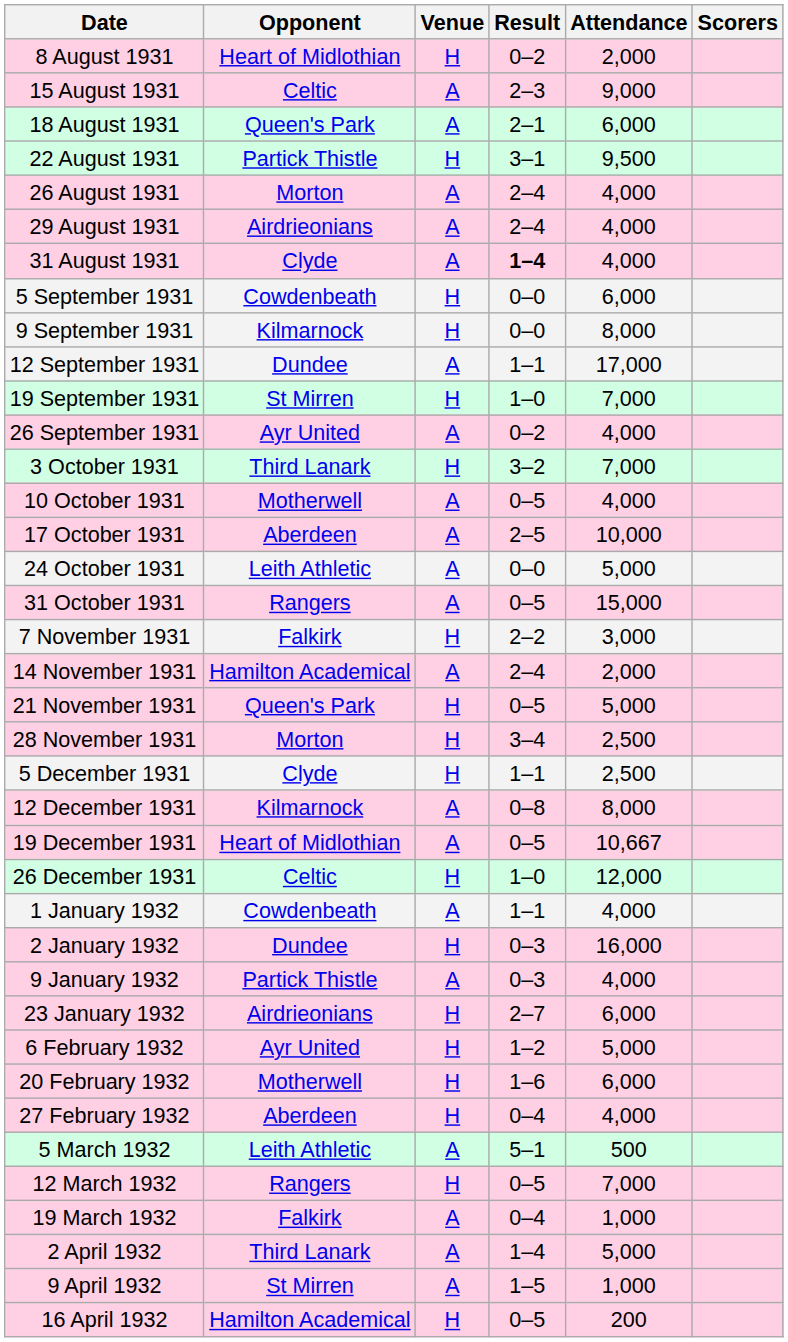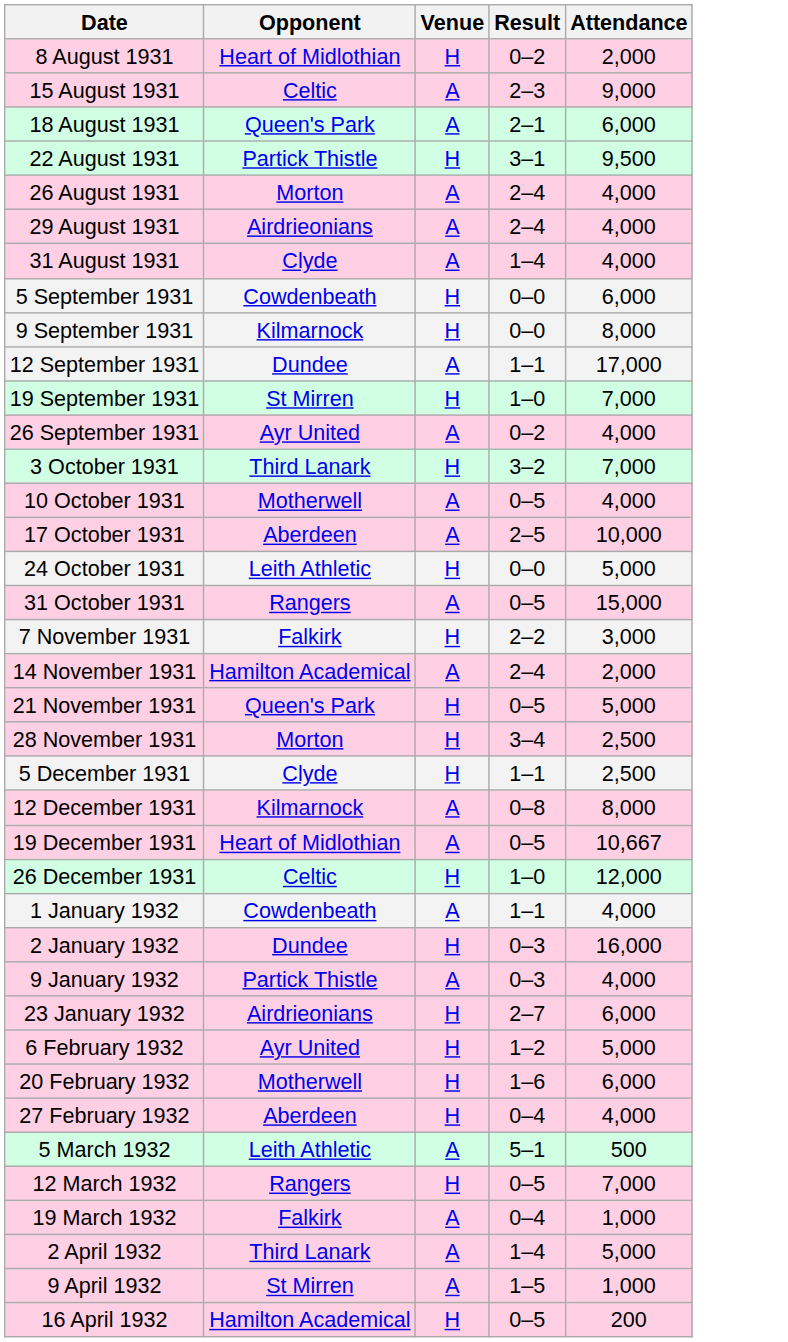- column: Scorers
31 August 1931 | Result: bold -> normal
24 October 1931 | Venue: A -> H
